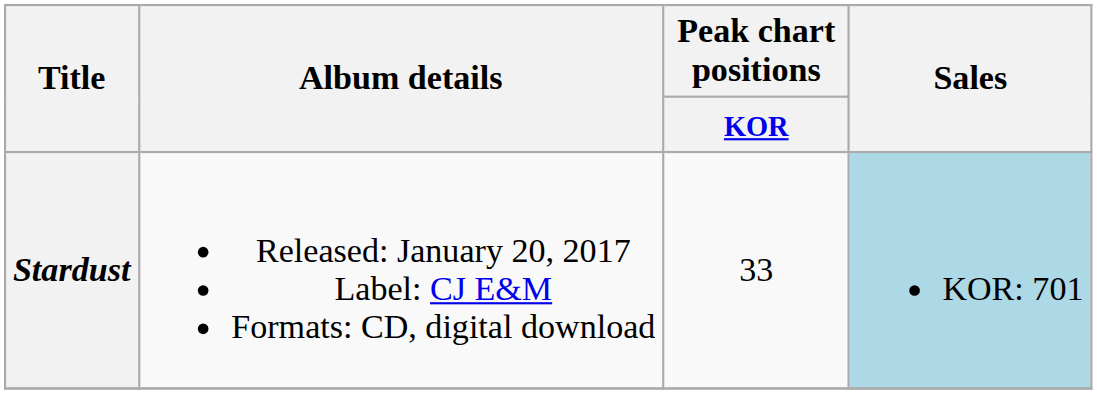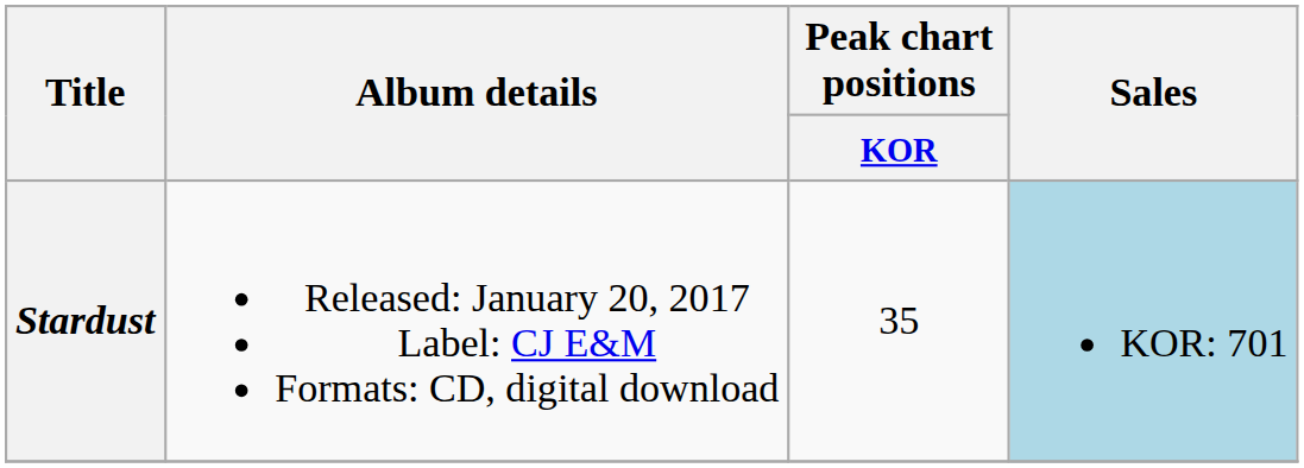Stardust | Peak chart positions / KOR: 33 -> 35
